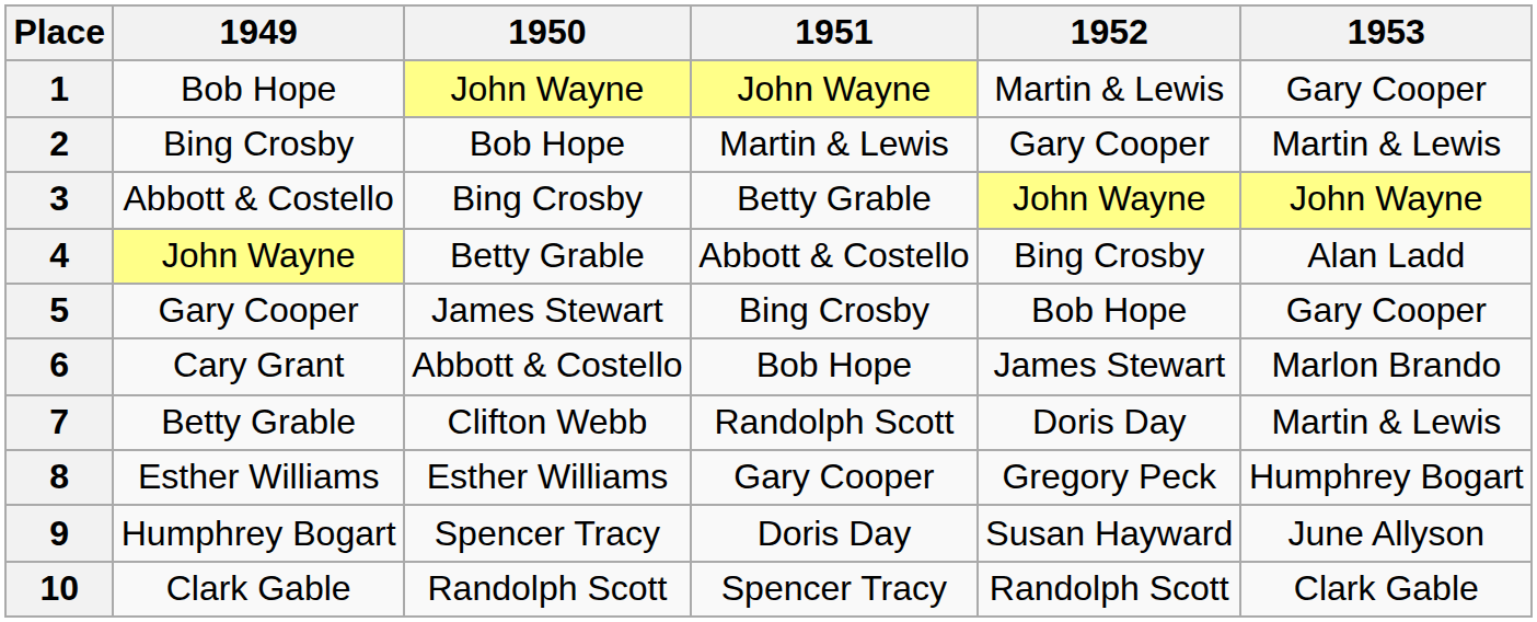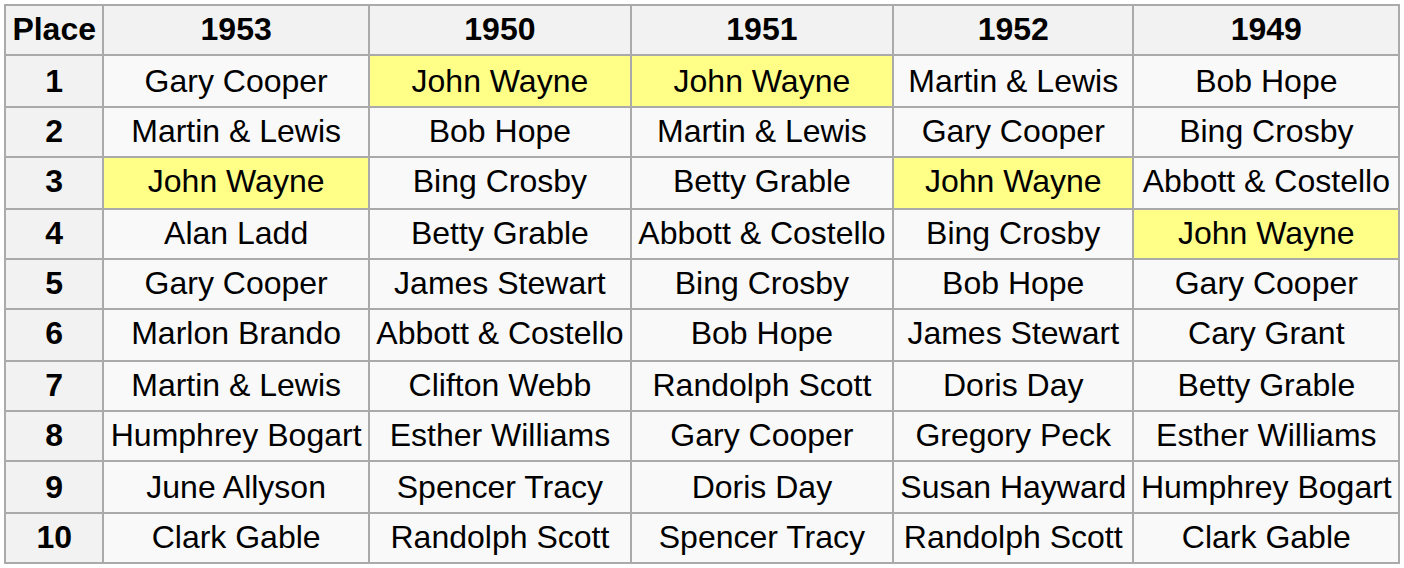columns swapped: 1949 <-> 1953
